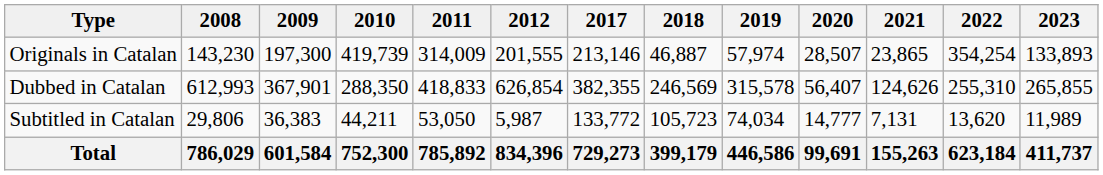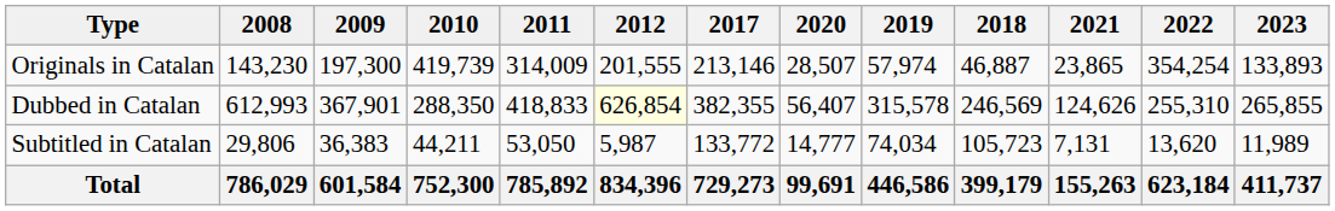columns swapped: 2018 <-> 2020
Dubbed in Catalan | 2012: no background -> lightyellow background
